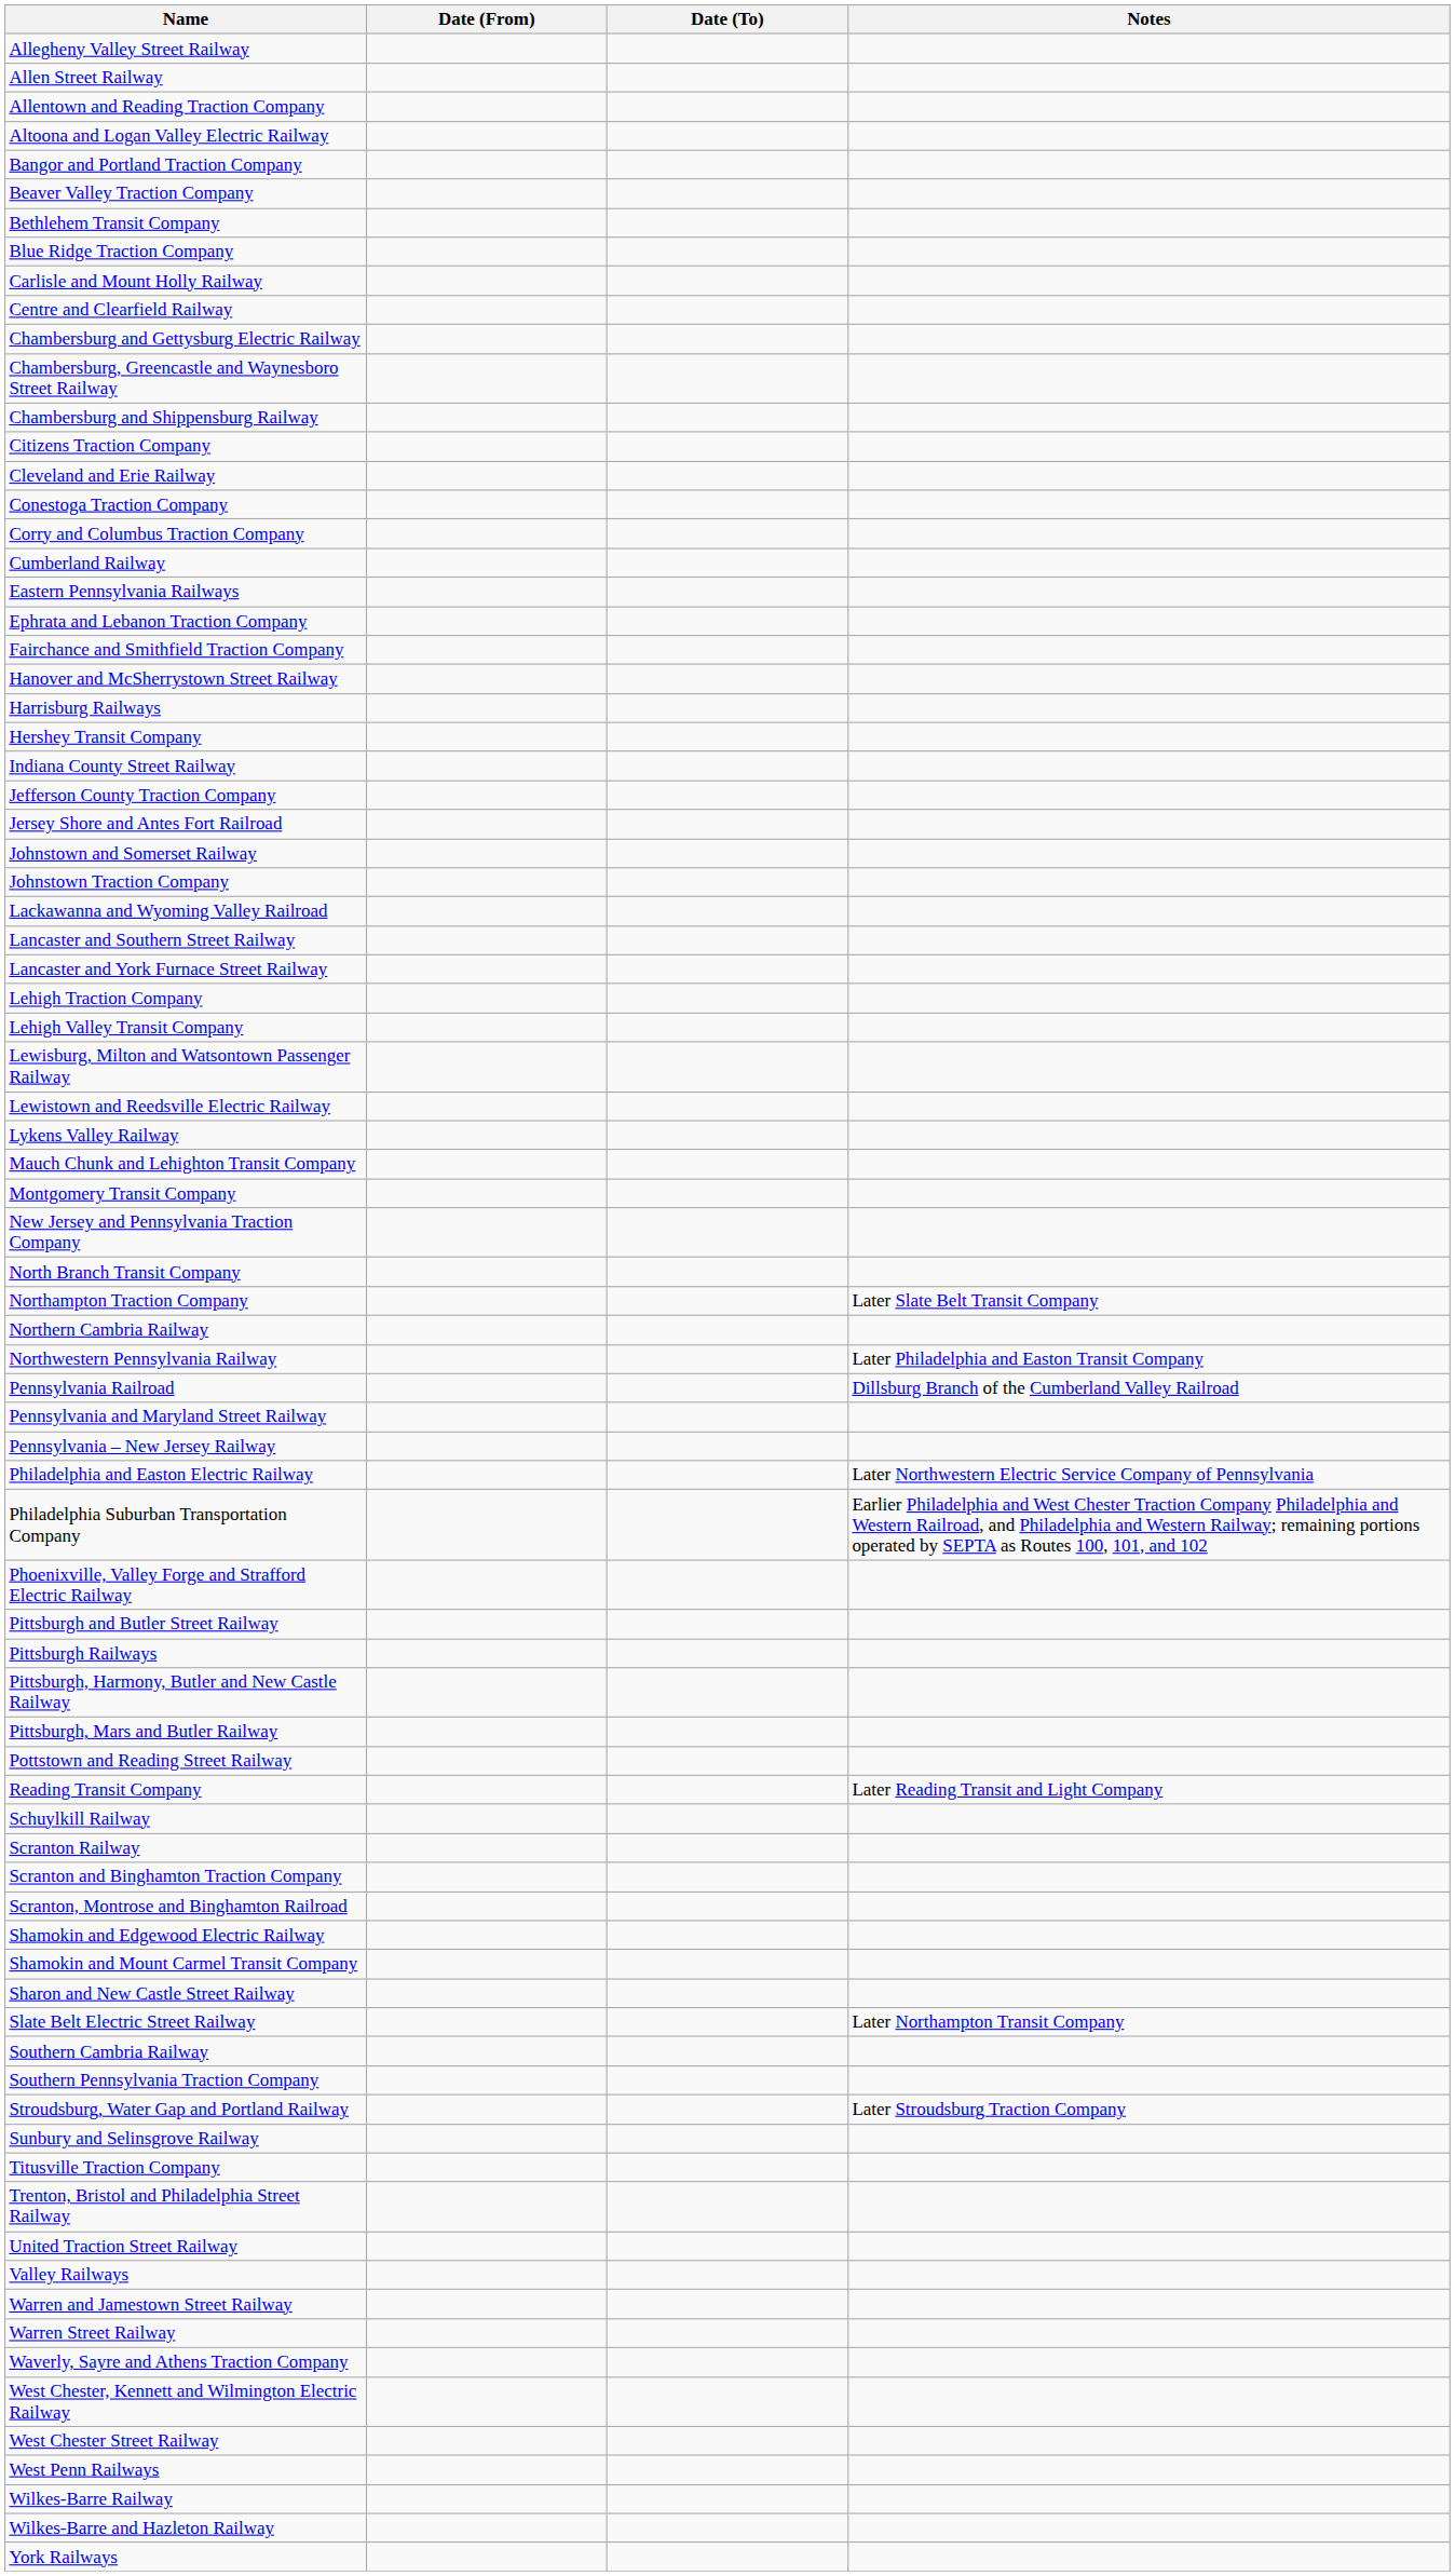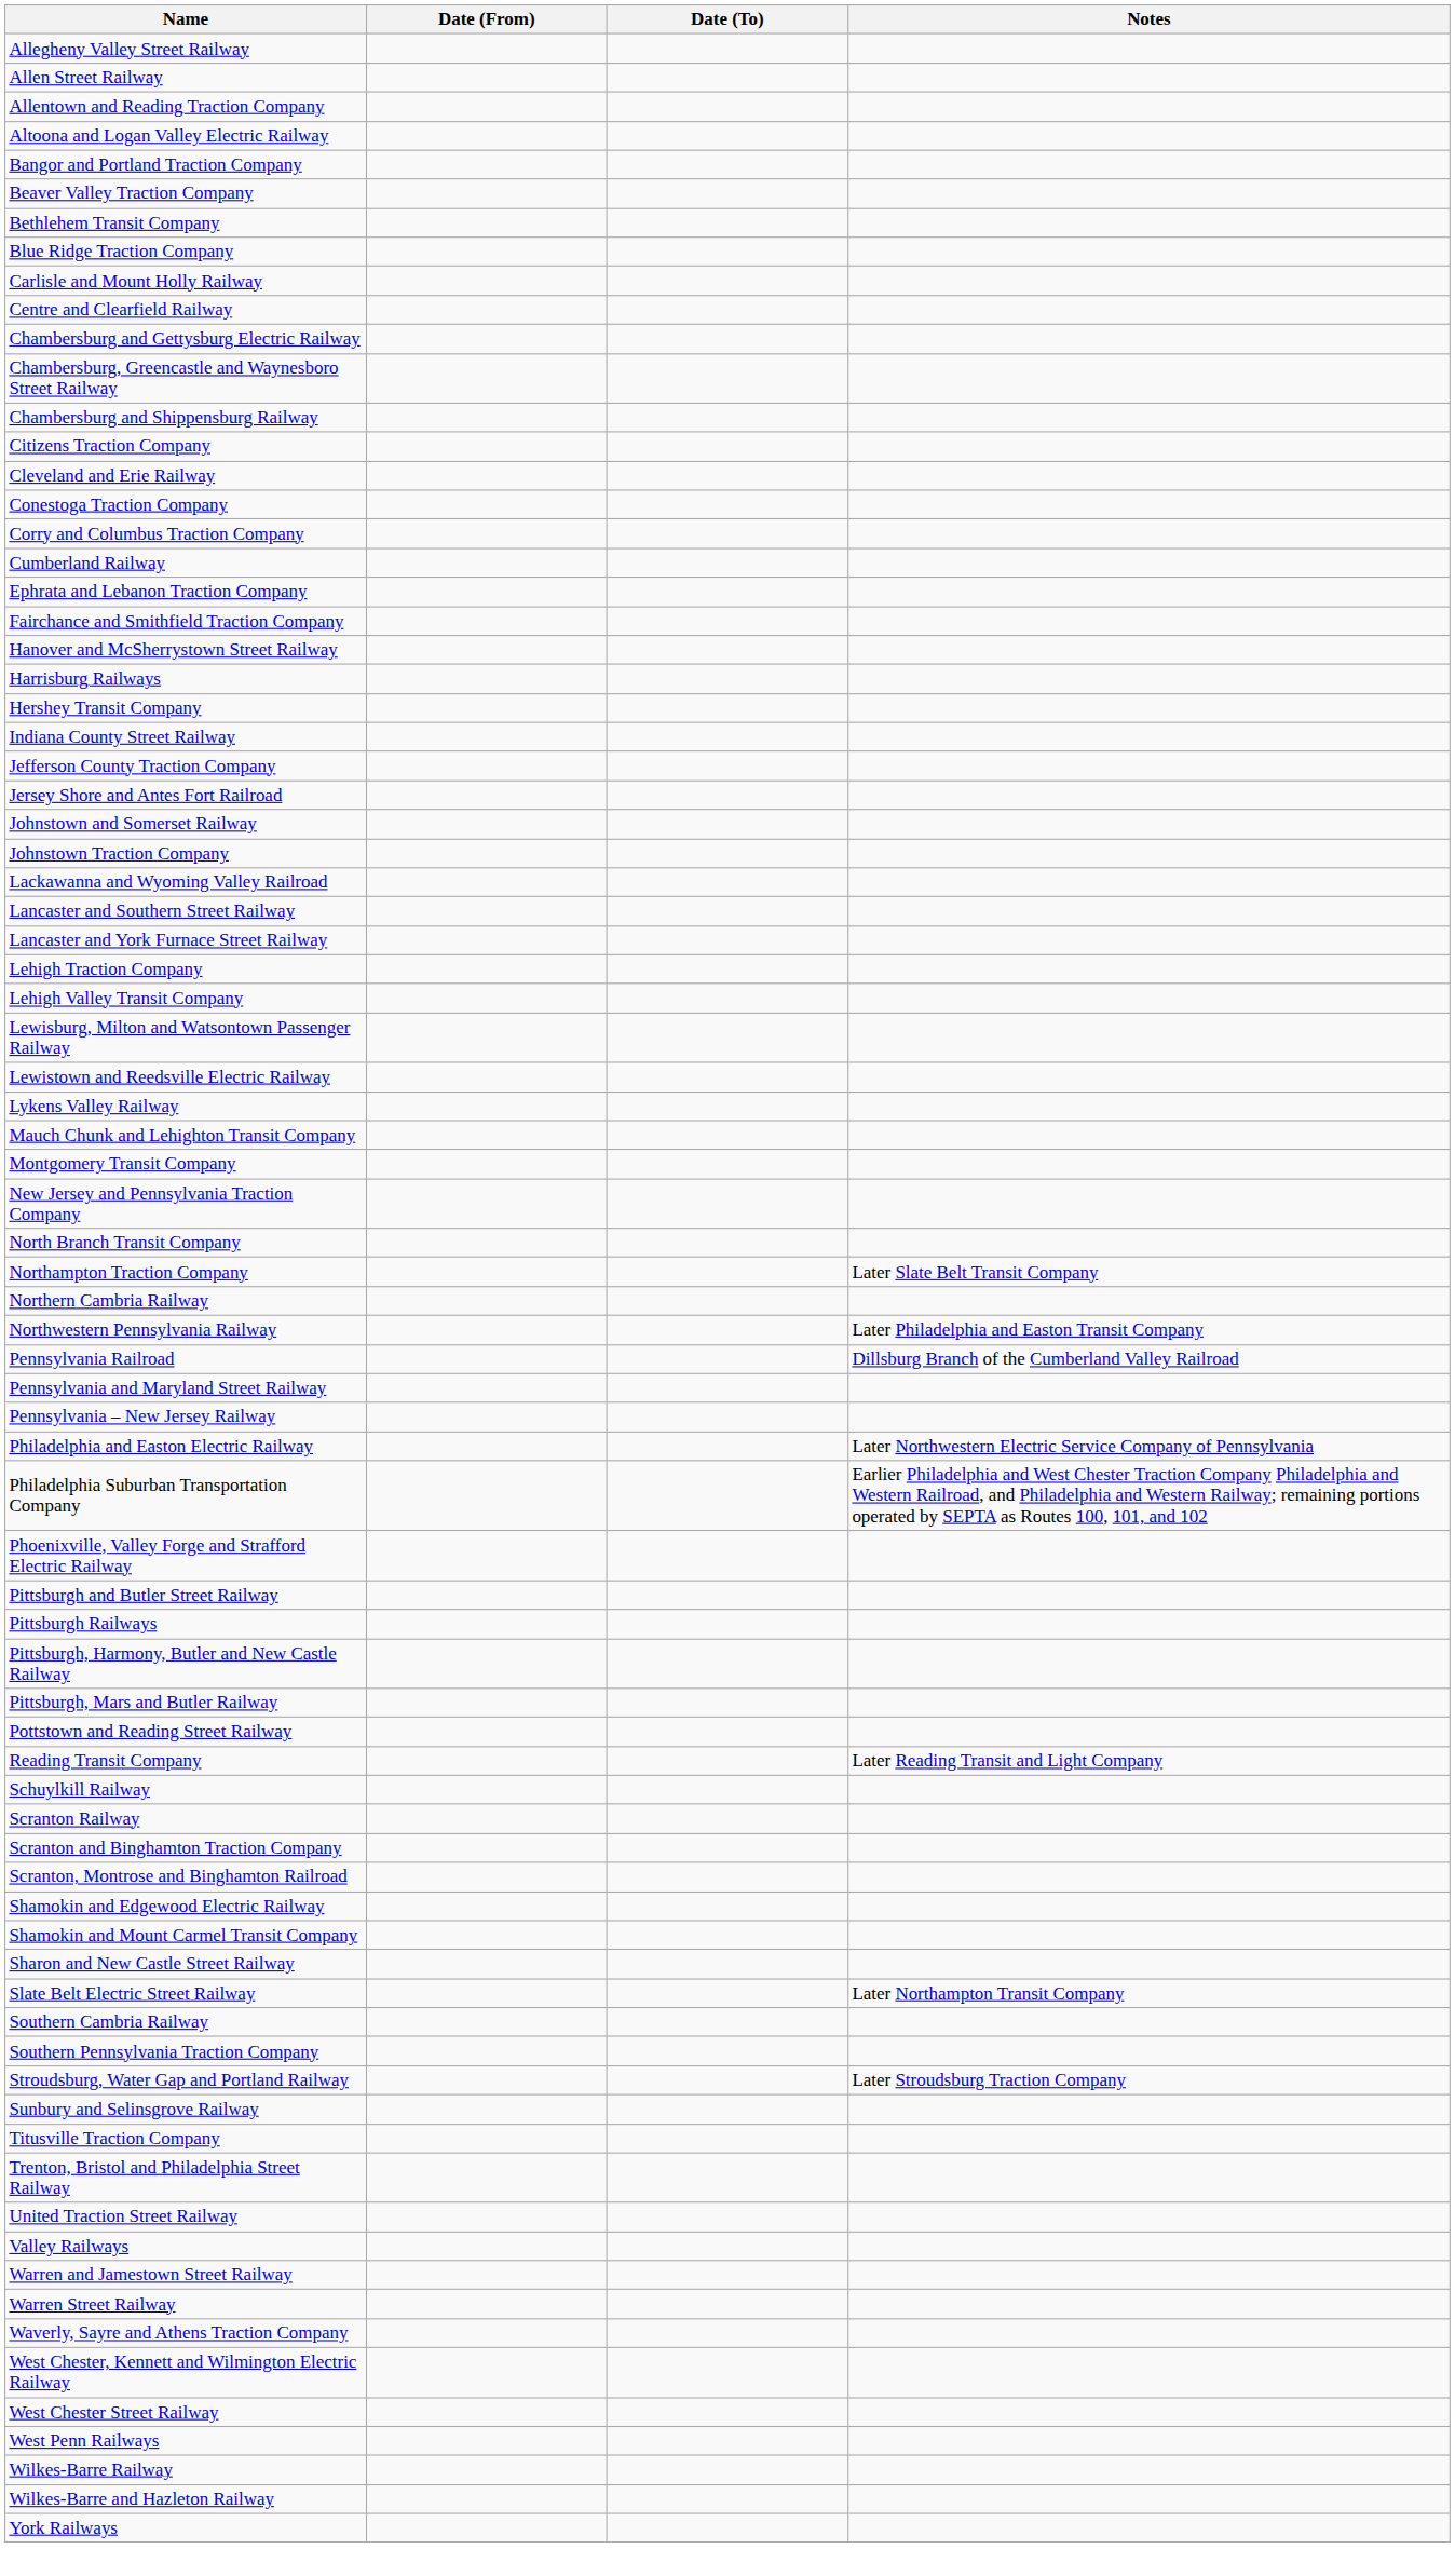- row: Eastern Pennsylvania Railways
